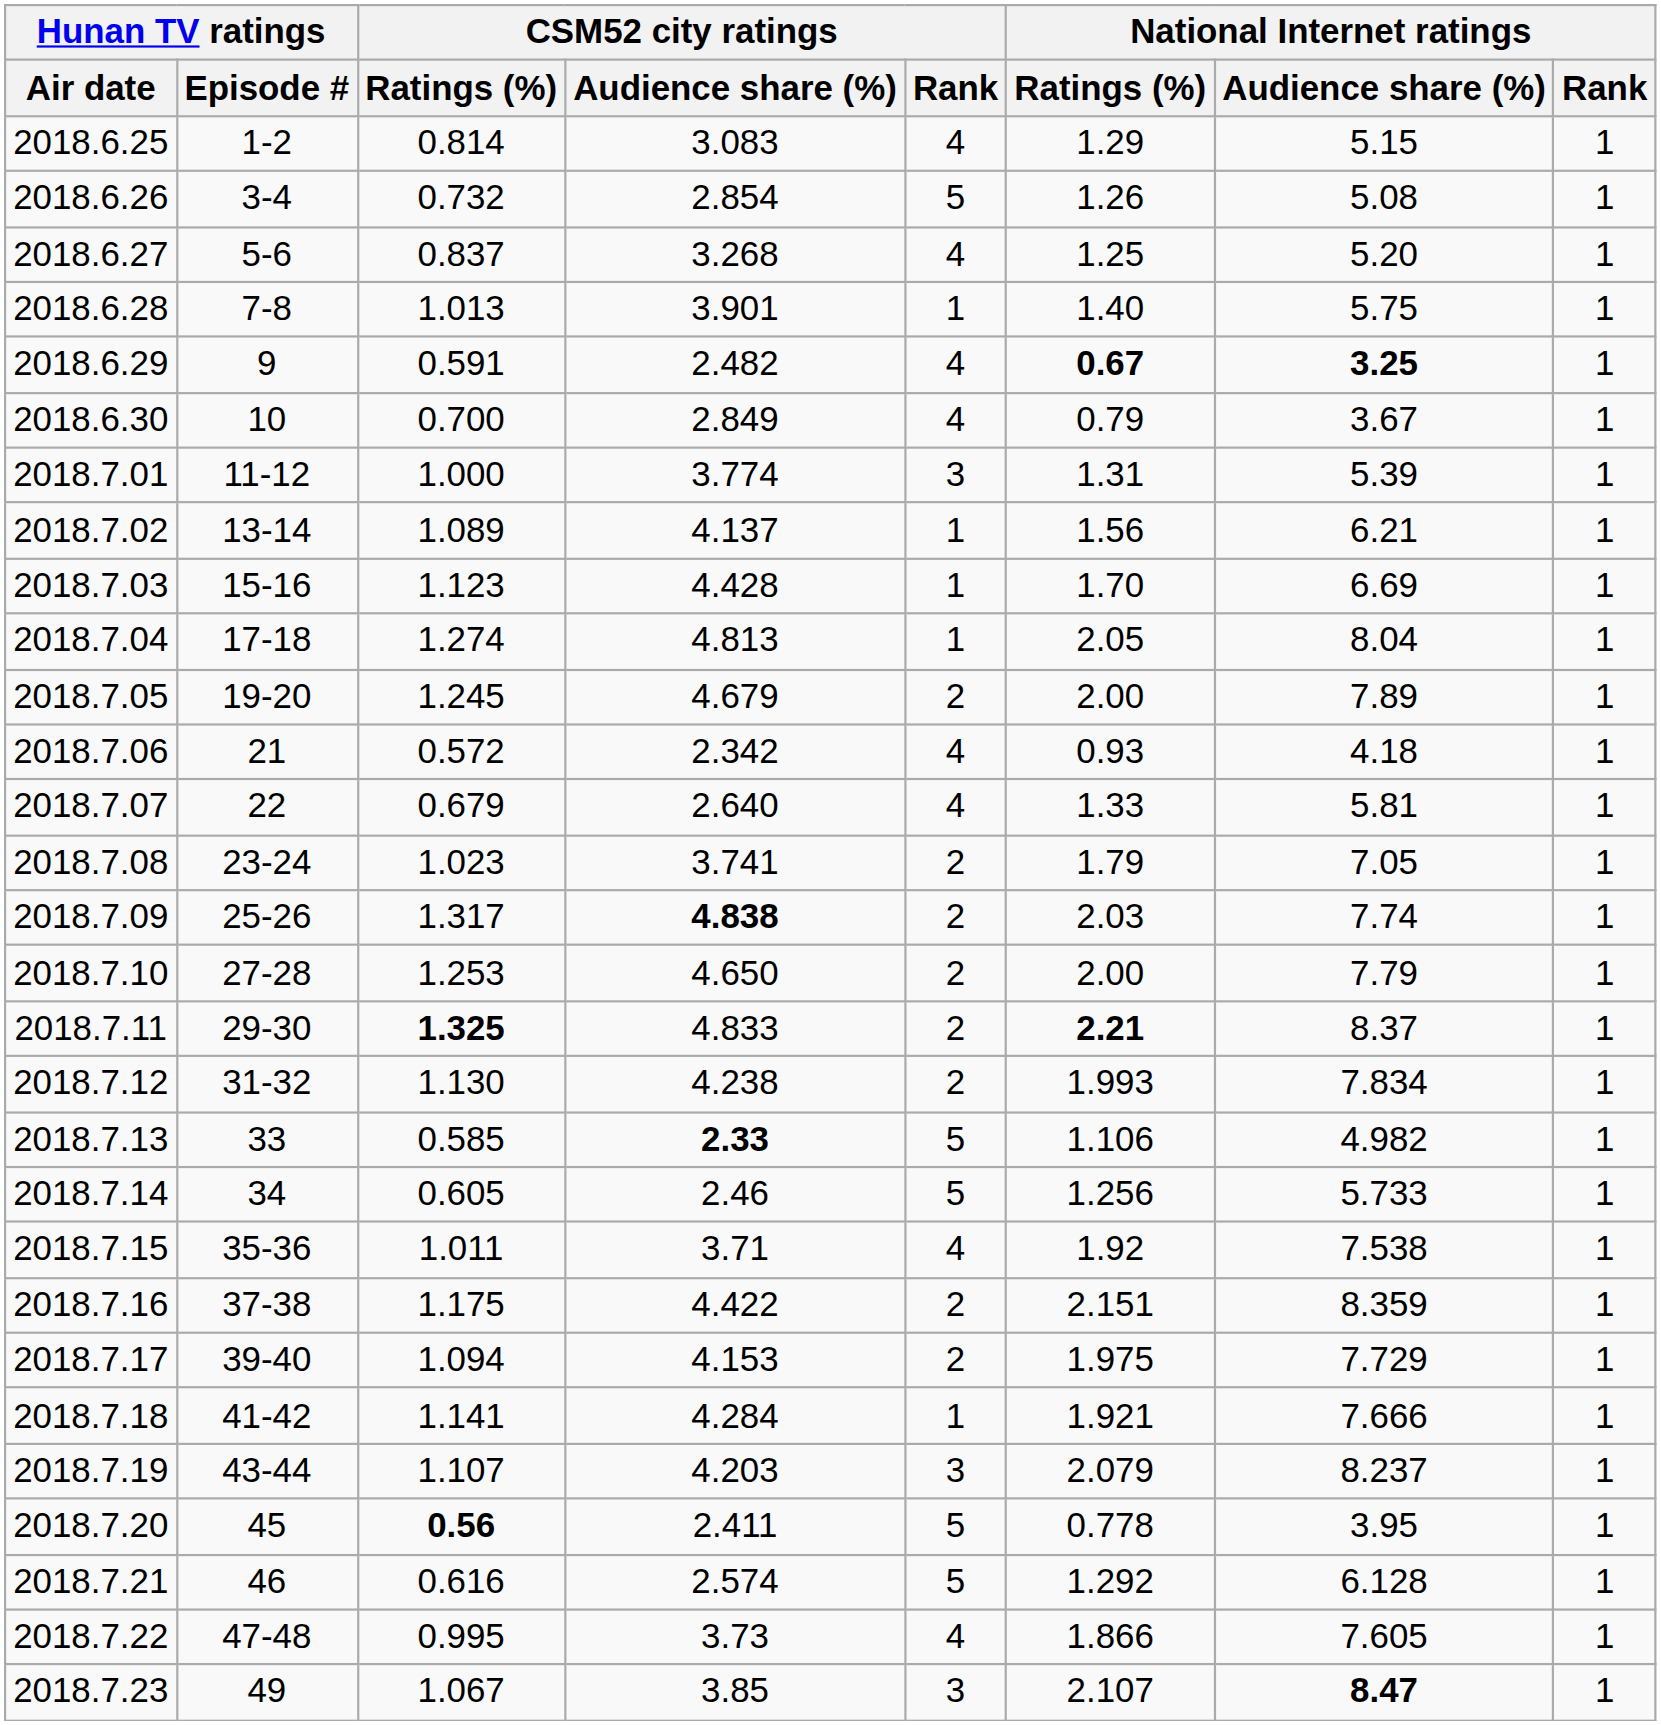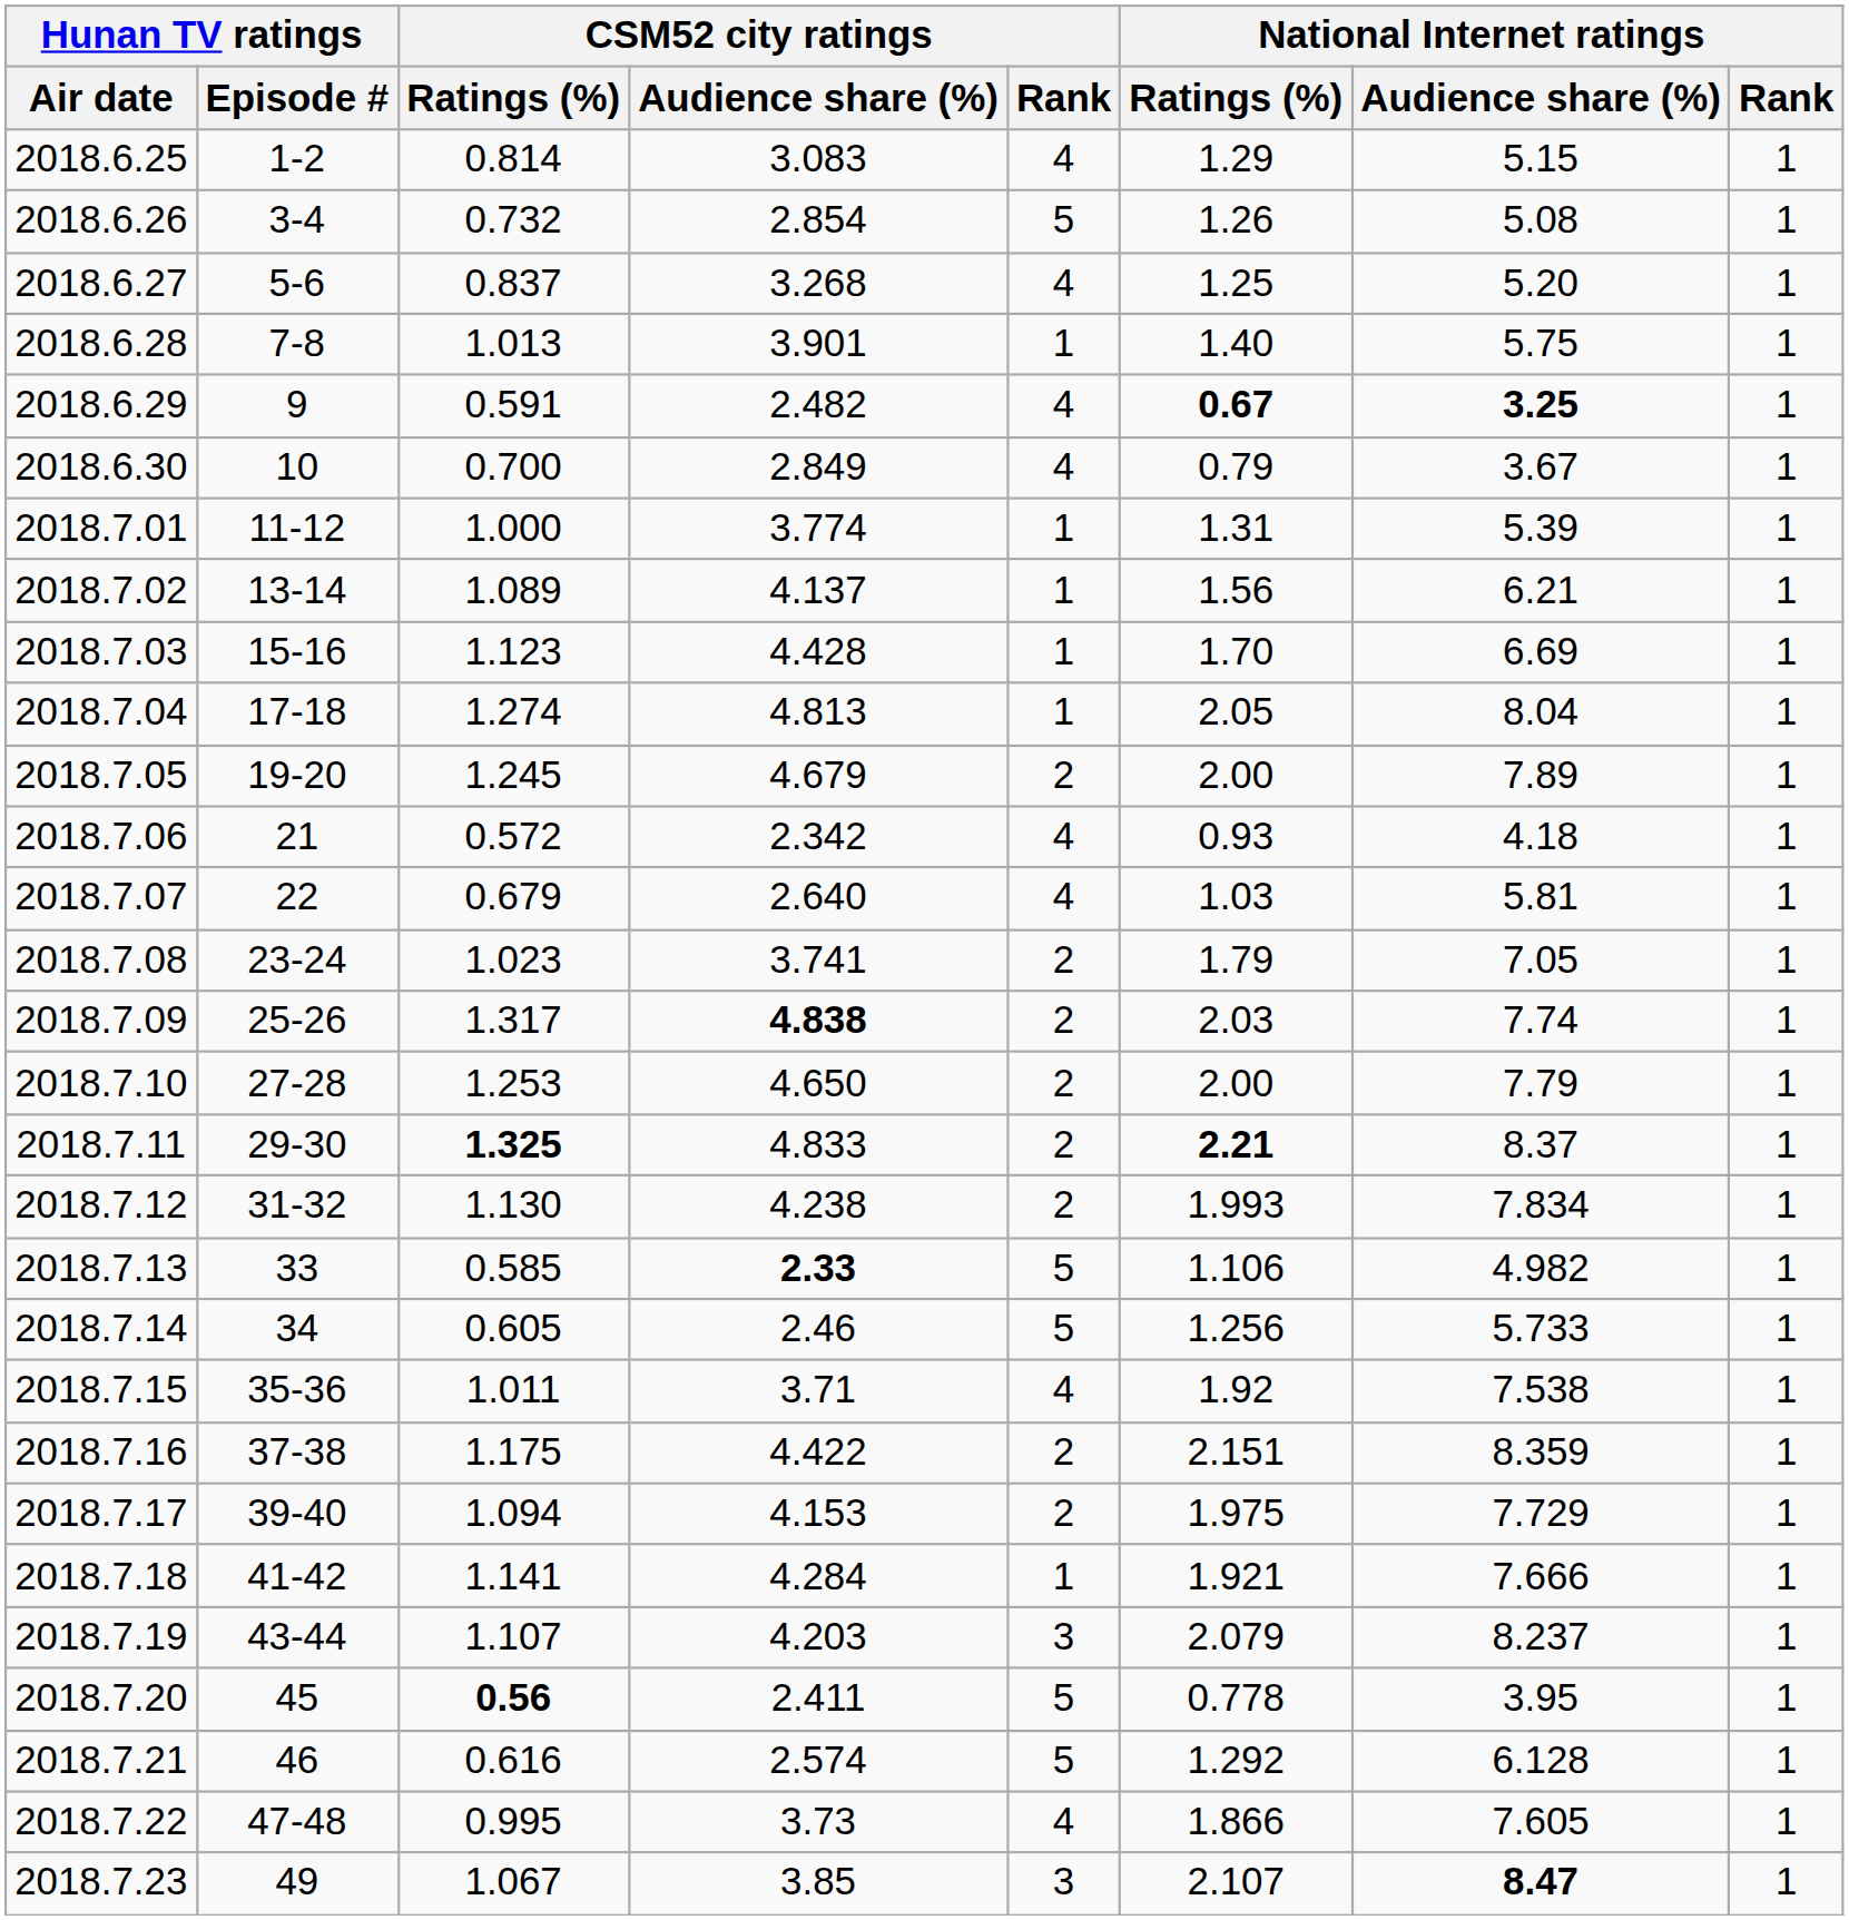2018.7.01 | CSM52 city ratings / Rank: 3 -> 1
2018.7.07 | National Internet ratings / Ratings (%): 1.33 -> 1.03
